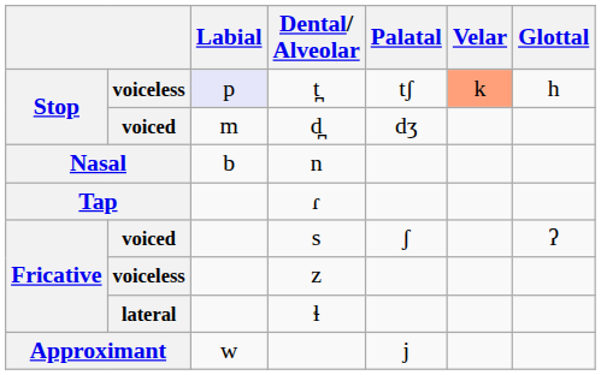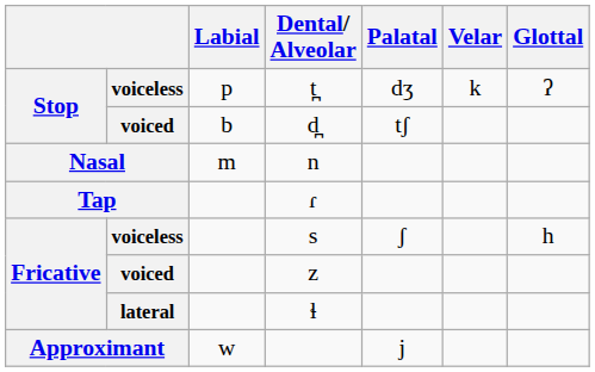t̪ | Labial: lavender background -> no background
t̪ | Palatal: tʃ -> dʒ
t̪ | Velar: lightsalmon background -> no background
t̪ | Glottal: h -> ʔ
d̪ | Labial: m -> b
d̪ | Palatal: dʒ -> tʃ
n | Labial: b -> m
s | column 2: voiced -> voiceless
s | Glottal: ʔ -> h
z | column 2: voiceless -> voiced
